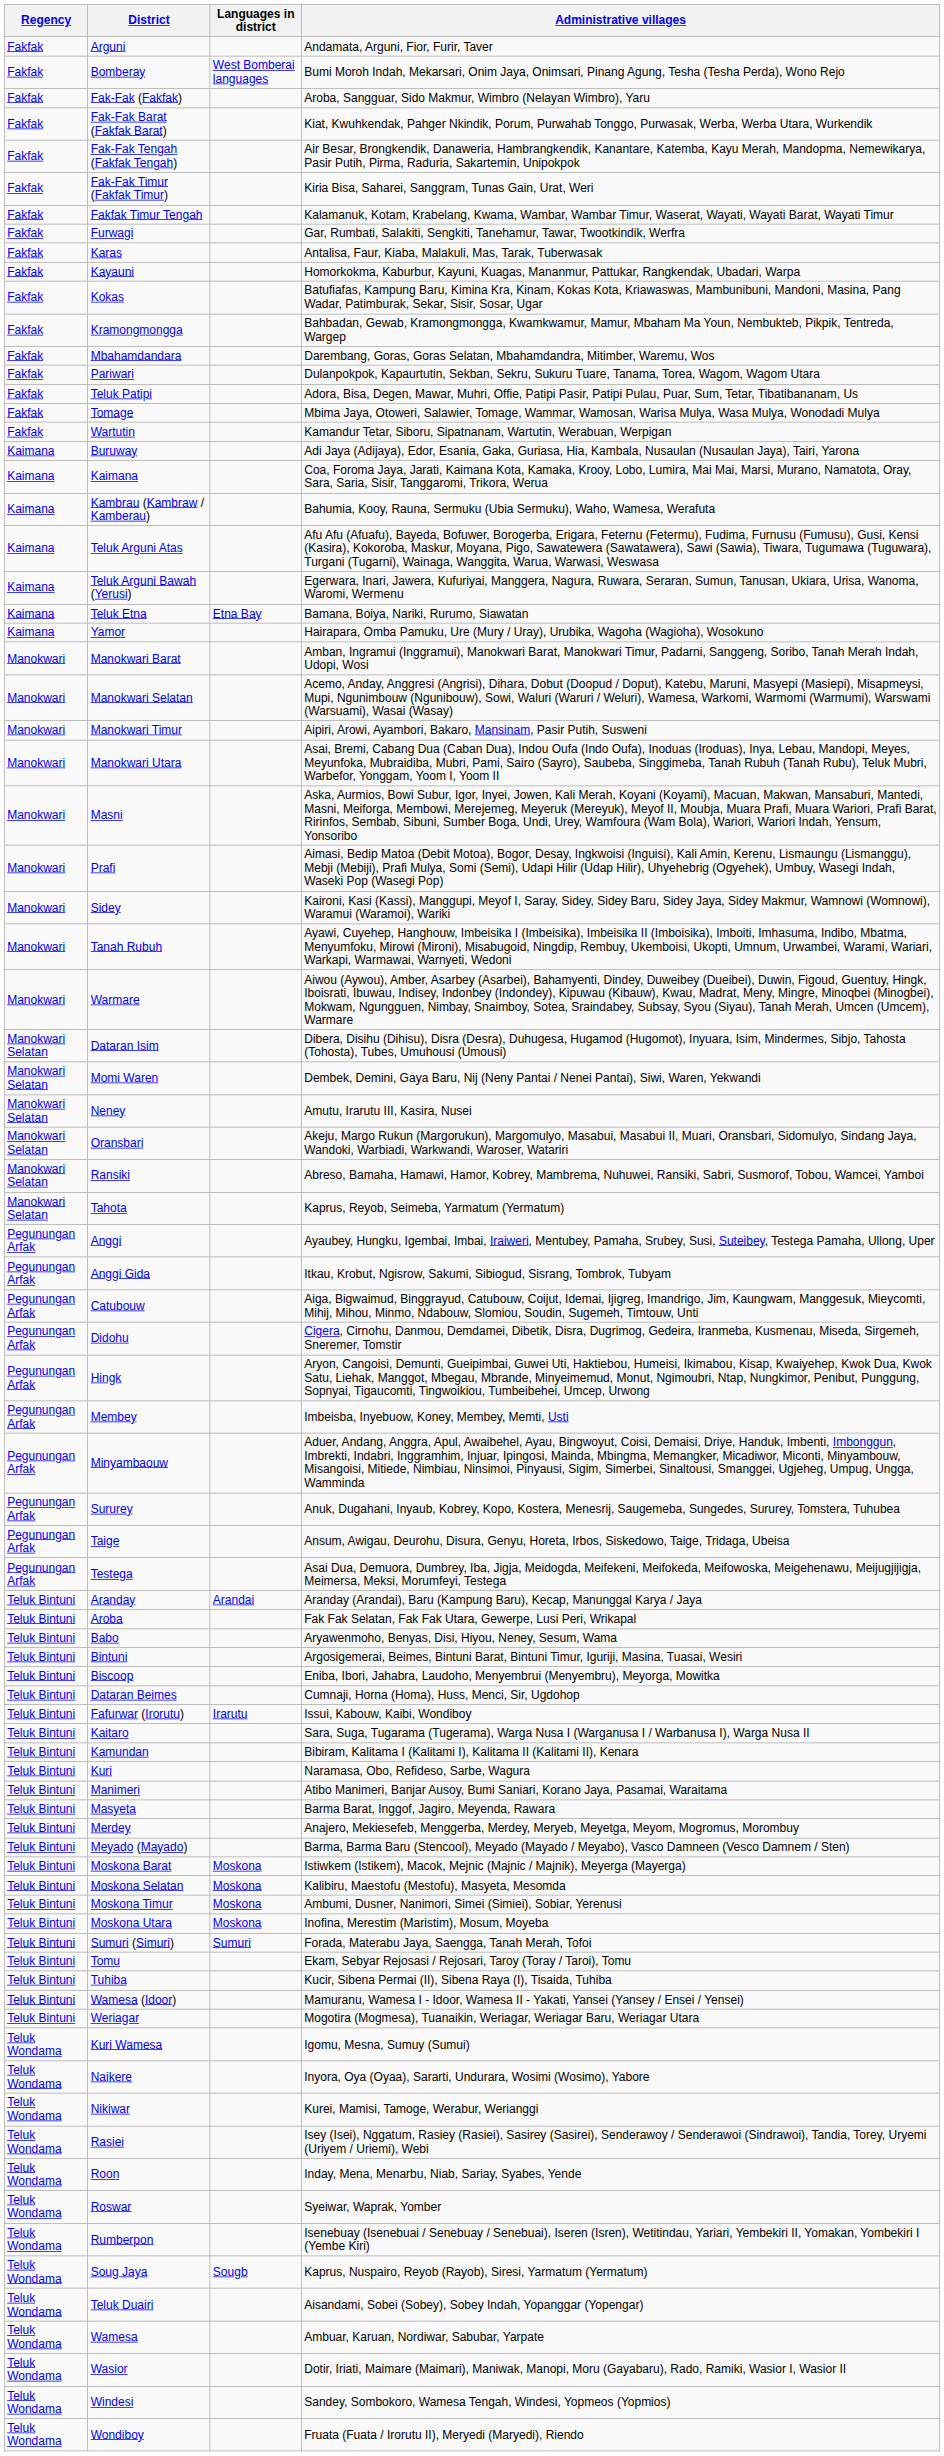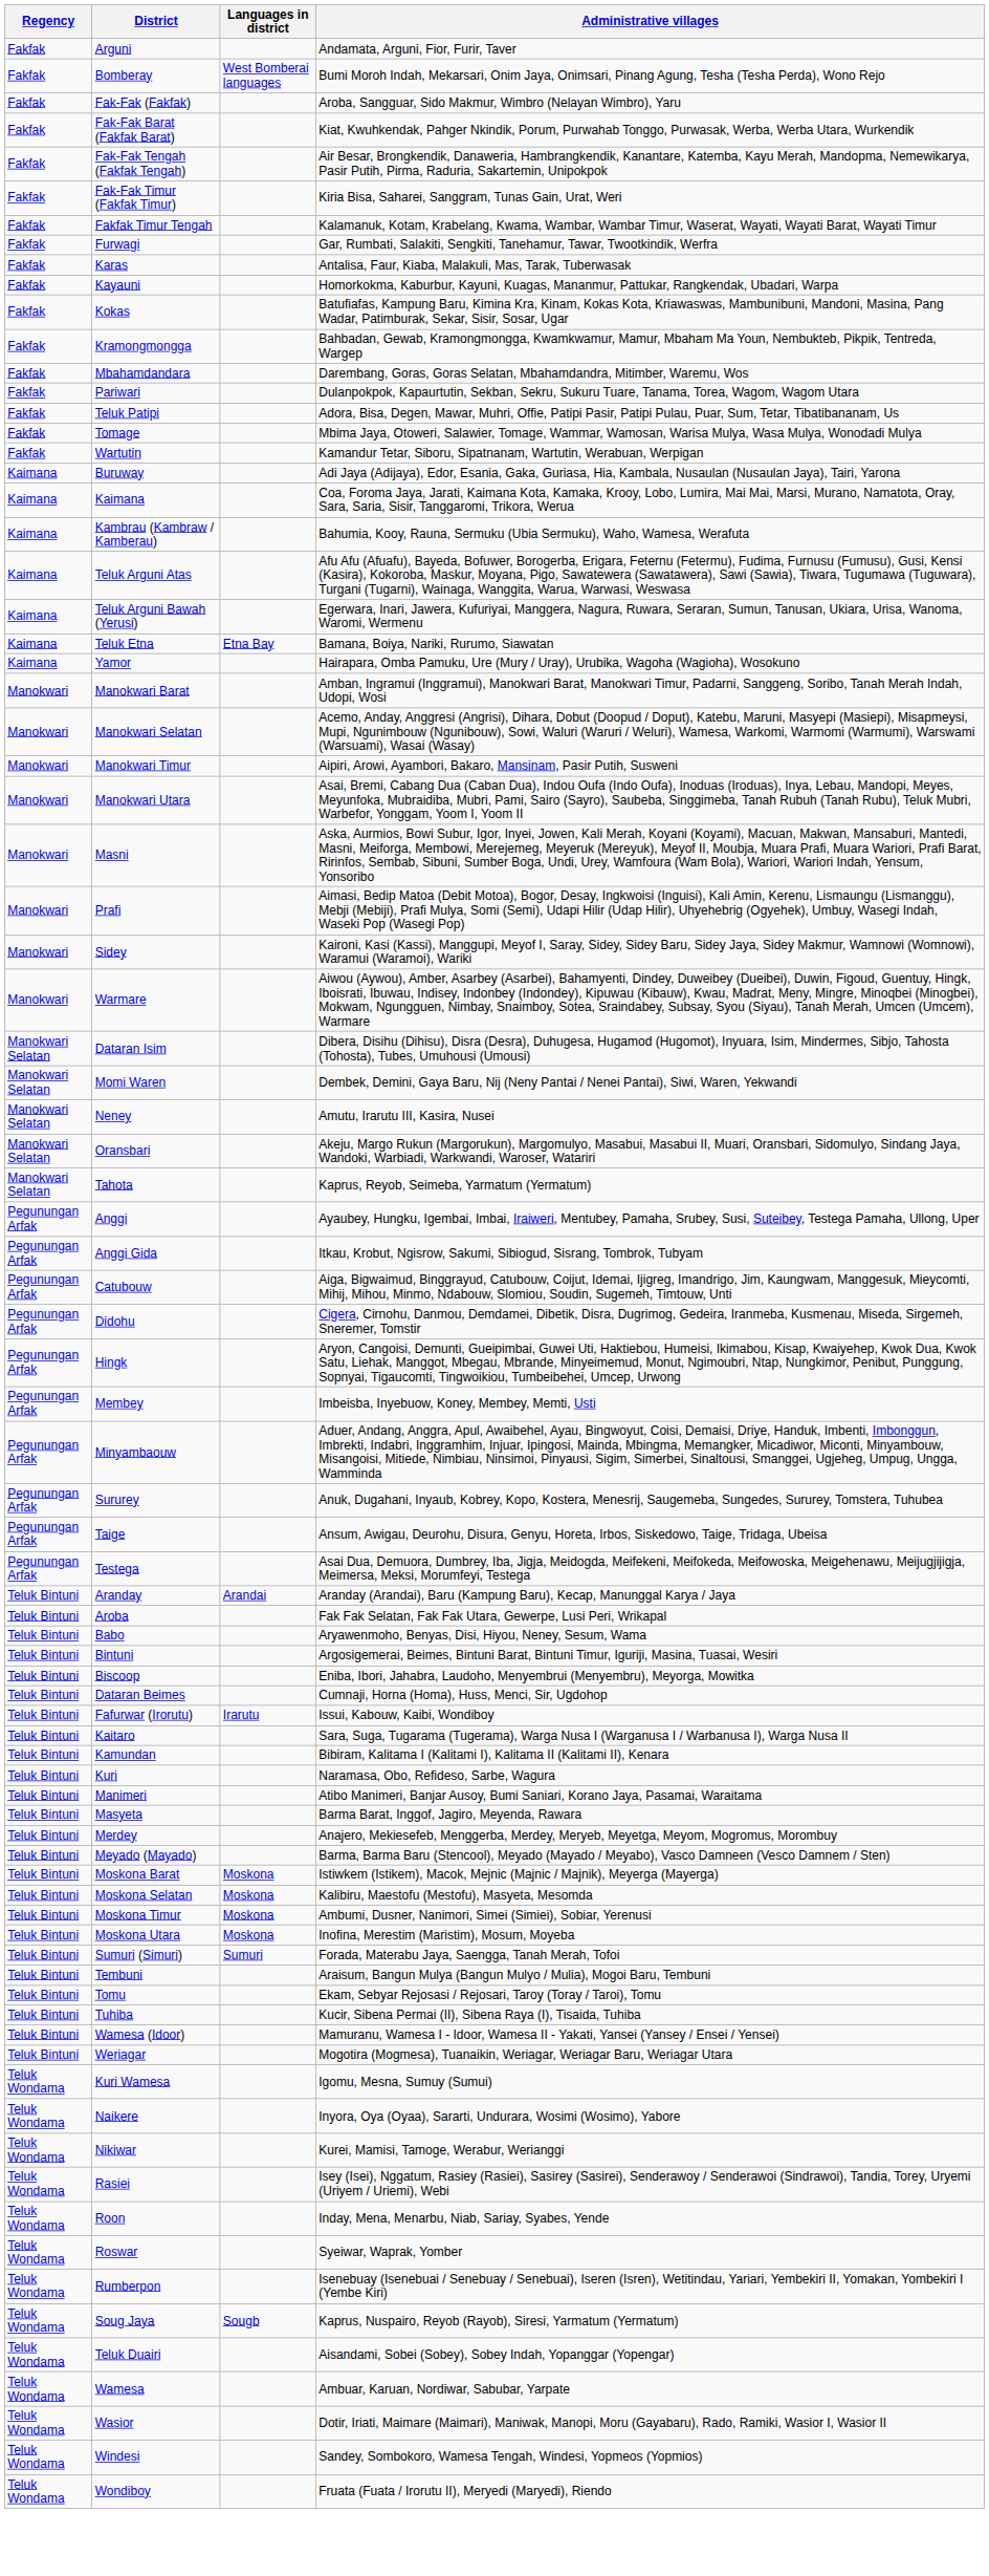- row: Manokwari | Tanah Rubuh | Ayawi, Cuyehep, Hanghouw, Imbeisika I (Imbeisika), Imbeisika II (Imboisika), Imboiti, Imhasuma, Indibo, Mbatma, Menyumfoku, Mirowi (Mironi), Misabugoid, Ningdip, Rembuy, Ukemboisi, Ukopti, Umnum, Urwambei, Warami, Wariari, Warkapi, Warmawai, Warnyeti, Wedoni
- row: Manokwari Selatan | Ransiki | Abreso, Bamaha, Hamawi, Hamor, Kobrey, Mambrema, Nuhuwei, Ransiki, Sabri, Susmorof, Tobou, Wamcei, Yamboi
+ row: Teluk Bintuni | Tembuni | Araisum, Bangun Mulya (Bangun Mulyo / Mulia), Mogoi Baru, Tembuni
